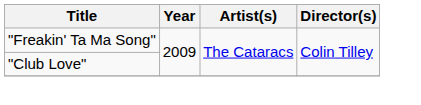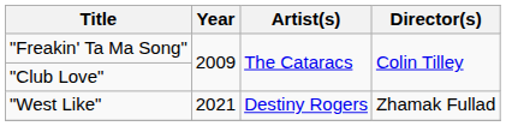+ row: "West Like" | 2021 | Destiny Rogers | Zhamak Fullad
